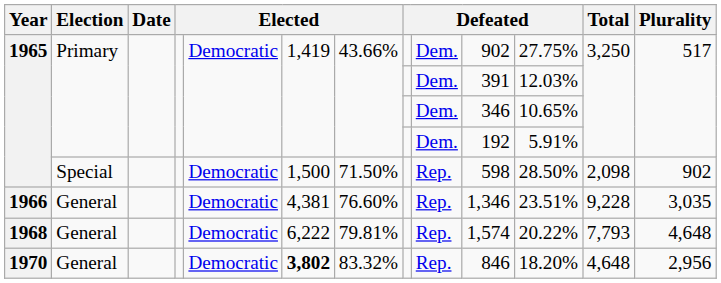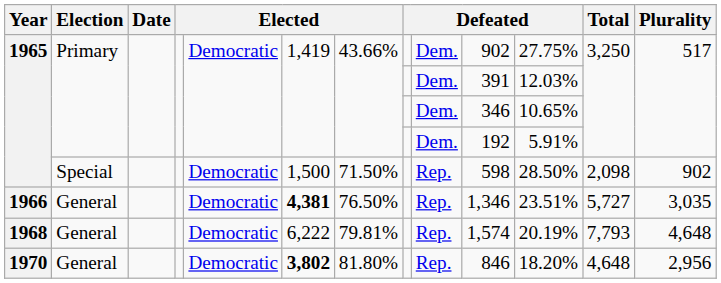1966 | column 6: normal -> bold
1966 | column 7: 76.60% -> 76.50%
1966 | Total: 9,228 -> 5,727
1968 | column 11: 20.22% -> 20.19%
1970 | column 7: 83.32% -> 81.80%
